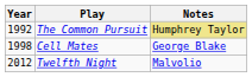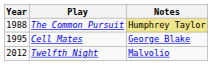The Common Pursuit | Year: 1992 -> 1988
Cell Mates | Year: 1998 -> 1995
